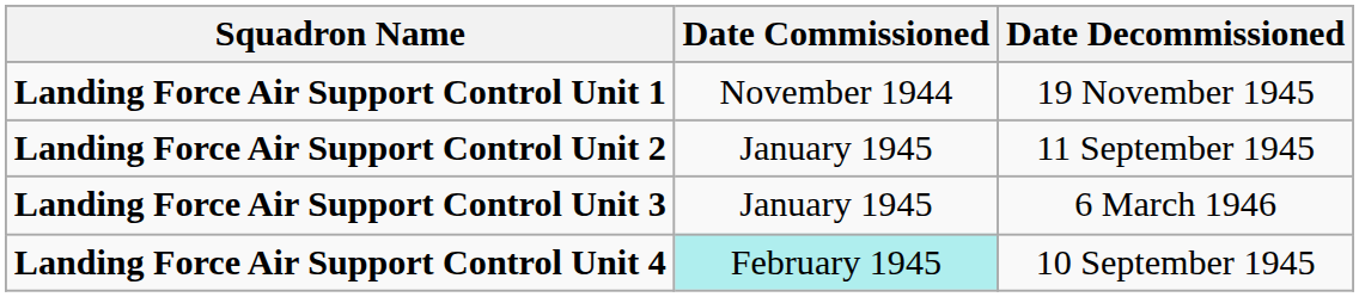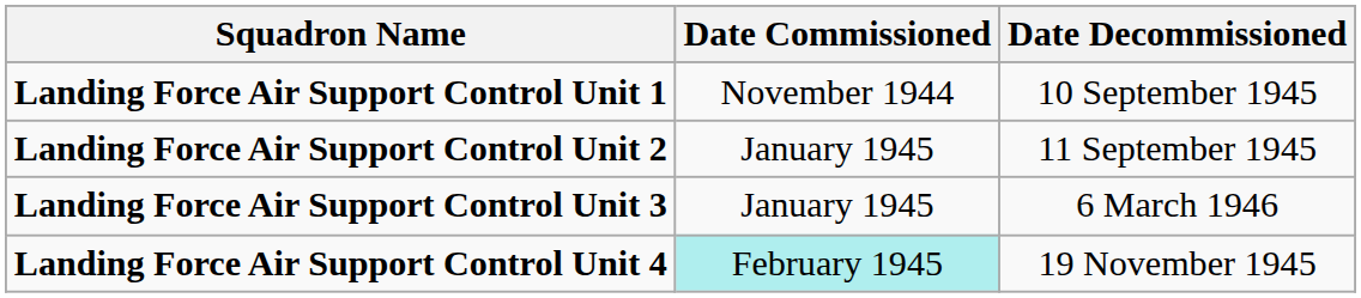Landing Force Air Support Control Unit 1 | Date Decommissioned: 19 November 1945 -> 10 September 1945
Landing Force Air Support Control Unit 4 | Date Decommissioned: 10 September 1945 -> 19 November 1945
